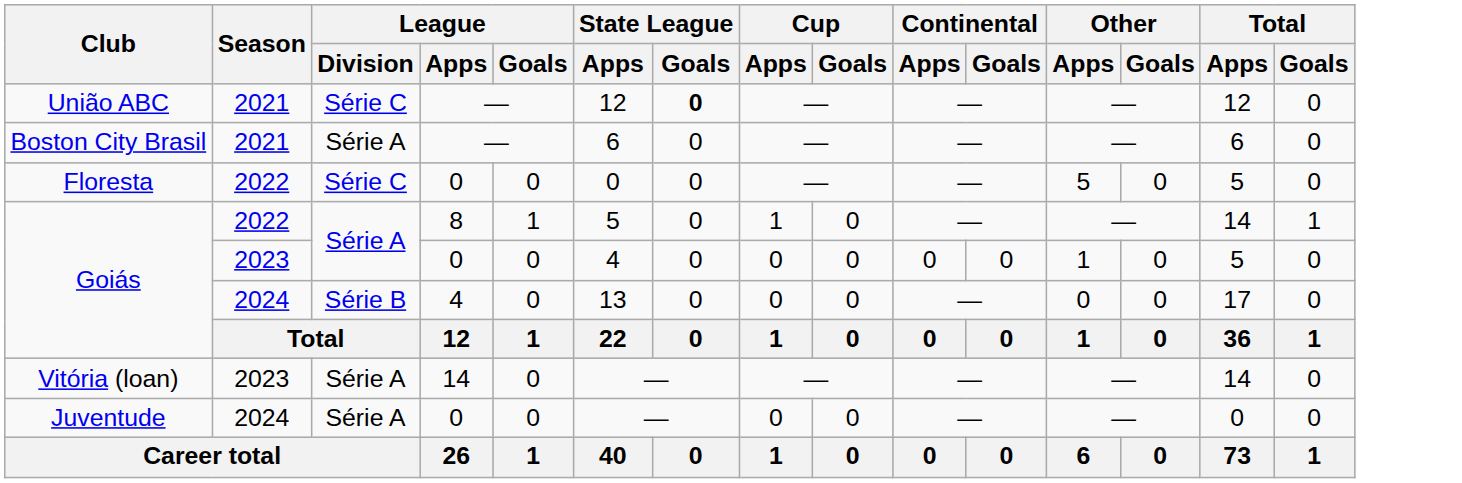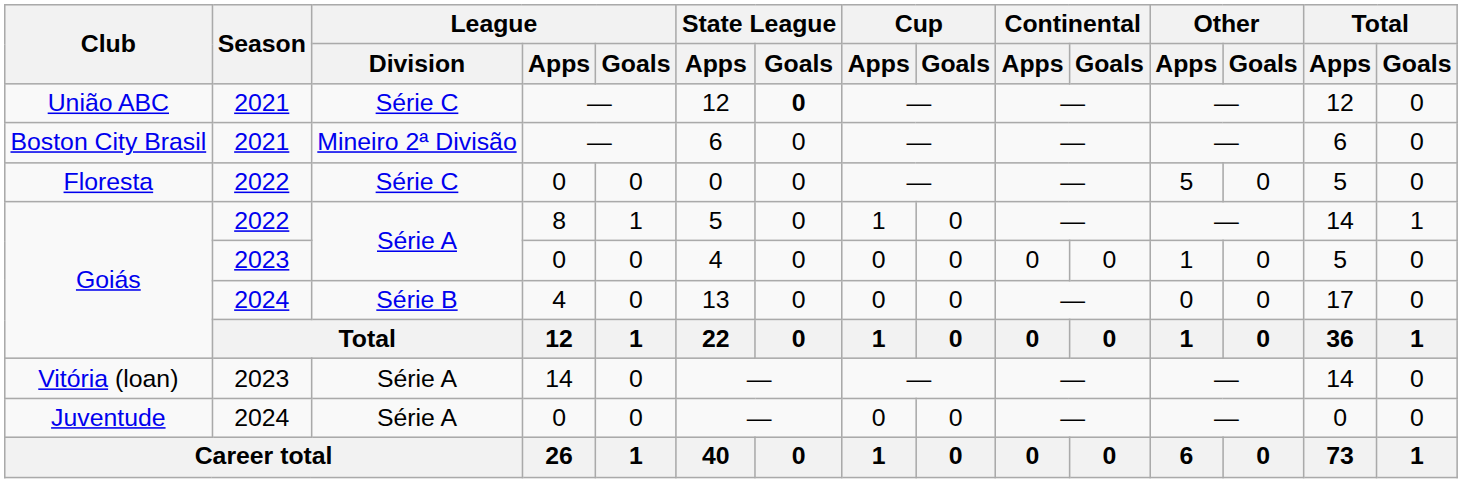Boston City Brasil | League / Division: Série A -> Mineiro 2ª Divisão
